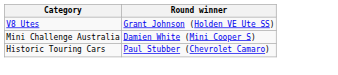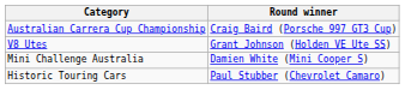+ row: Australian Carrera Cup Championship | Craig Baird (Porsche 997 GT3 Cup)
